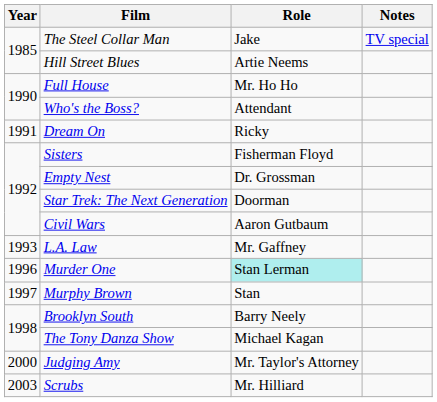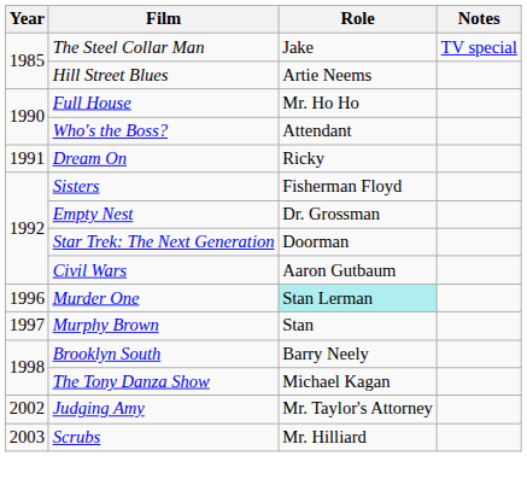- row: 1993 | L.A. Law | Mr. Gaffney
Judging Amy | Year: 2000 -> 2002
